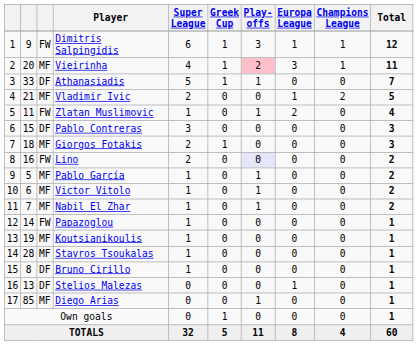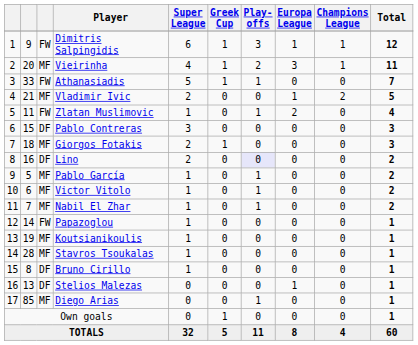Vieirinha | Play-offs: pink background -> no background
Athanasiadis | column 3: DF -> FW
Lino | column 3: FW -> DF
